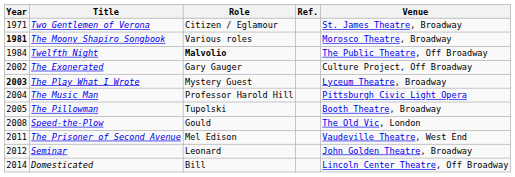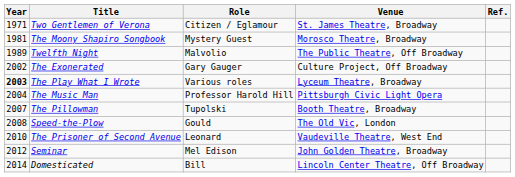columns swapped: Venue <-> Ref.
The Moony Shapiro Songbook | Year: bold -> normal
The Moony Shapiro Songbook | Role: Various roles -> Mystery Guest
Twelfth Night | Year: 1984 -> 1989
Twelfth Night | Role: bold -> normal
The Play What I Wrote | Role: Mystery Guest -> Various roles
The Pillowman | Year: 2005 -> 2007
The Prisoner of Second Avenue | Year: 2011 -> 2010
The Prisoner of Second Avenue | Role: Mel Edison -> Leonard
Seminar | Role: Leonard -> Mel Edison
